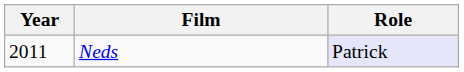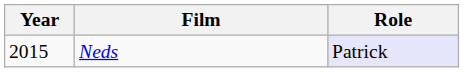Neds | Year: 2011 -> 2015
